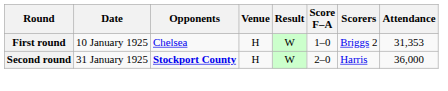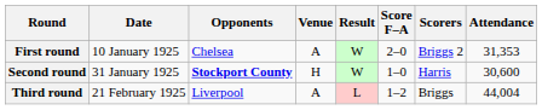First round | Venue: H -> A
First round | Score F–A: 1–0 -> 2–0
Second round | Score F–A: 2–0 -> 1–0
Second round | Attendance: 36,000 -> 30,600
+ row: Third round | 21 February 1925 | Liverpool | A | L | 1–2 | Briggs | 44,004
